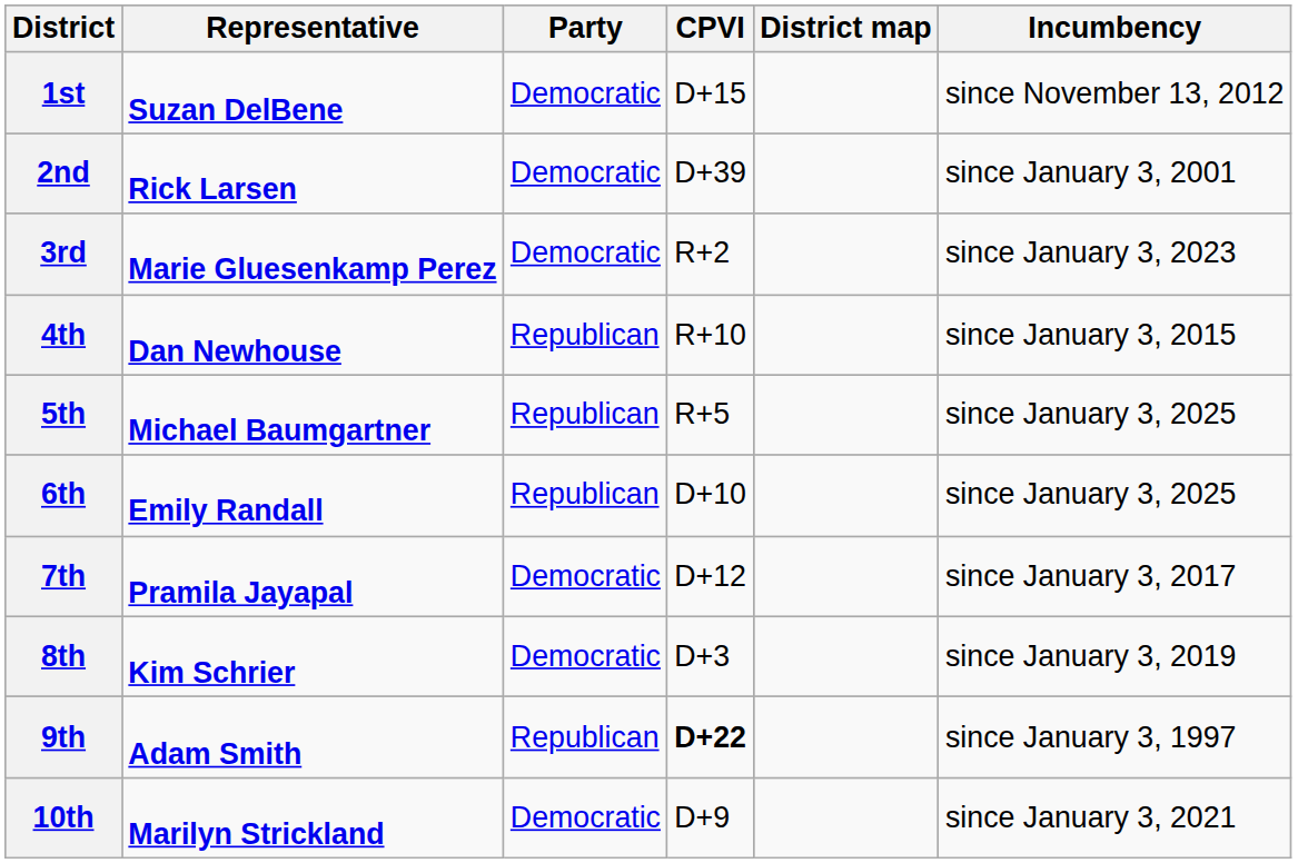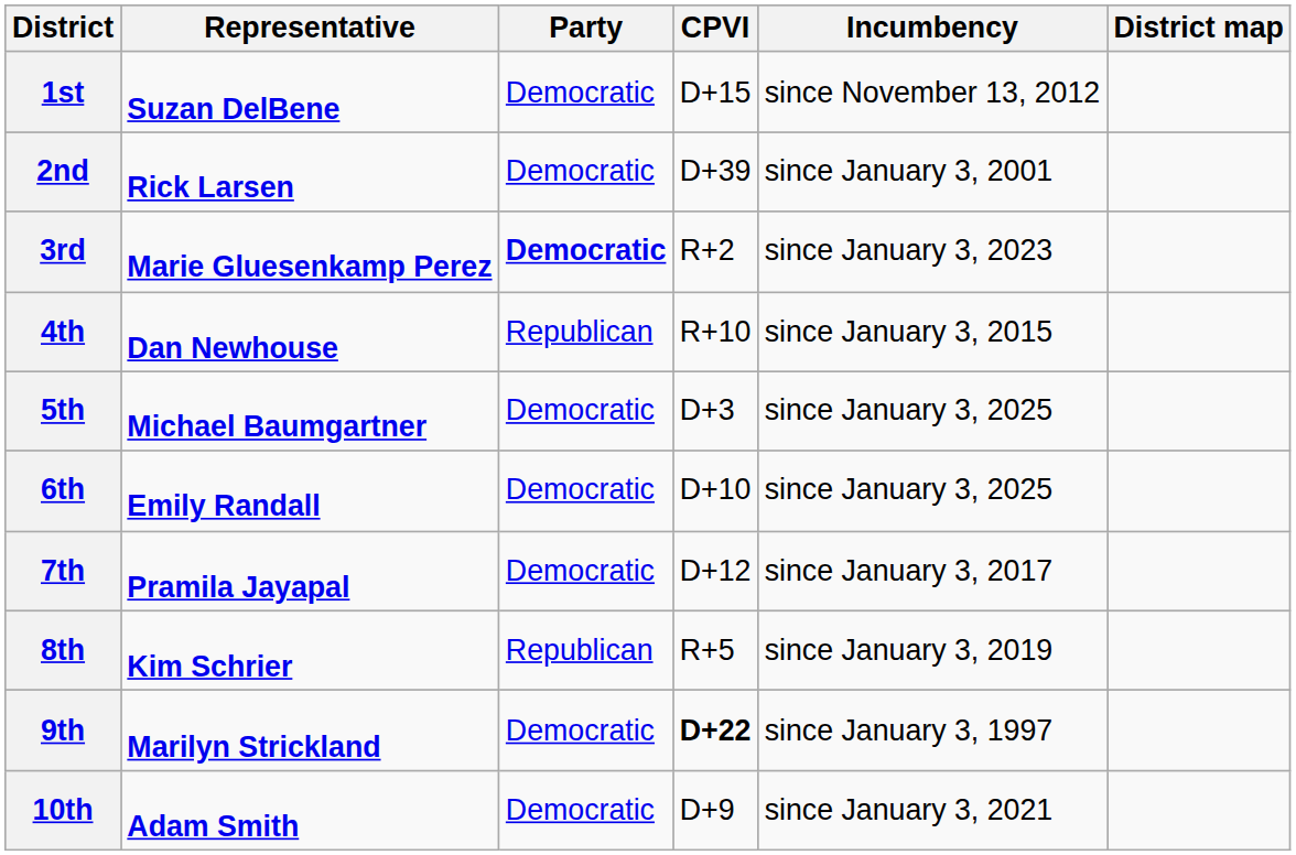columns swapped: Incumbency <-> District map
3rd | Party: normal -> bold
5th | Party: Republican -> Democratic
5th | CPVI: R+5 -> D+3
6th | Party: Republican -> Democratic
8th | Party: Democratic -> Republican
8th | CPVI: D+3 -> R+5
9th | Representative: Adam Smith -> Marilyn Strickland
9th | Party: Republican -> Democratic
10th | Representative: Marilyn Strickland -> Adam Smith
